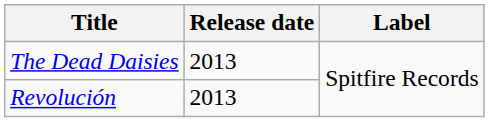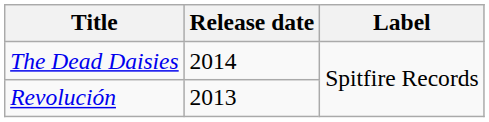The Dead Daisies | Release date: 2013 -> 2014
